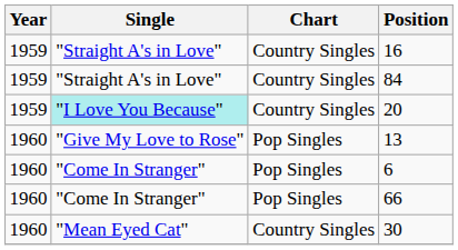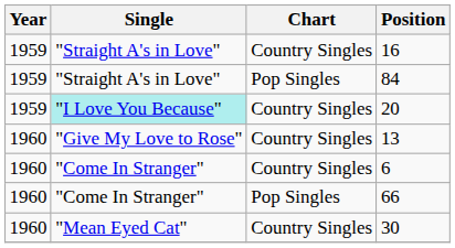84 | Chart: Country Singles -> Pop Singles
13 | Chart: Pop Singles -> Country Singles
6 | Chart: Pop Singles -> Country Singles
